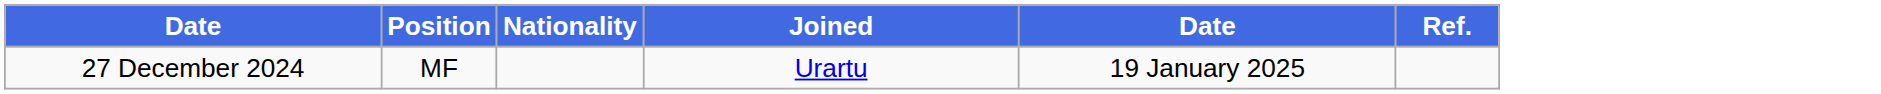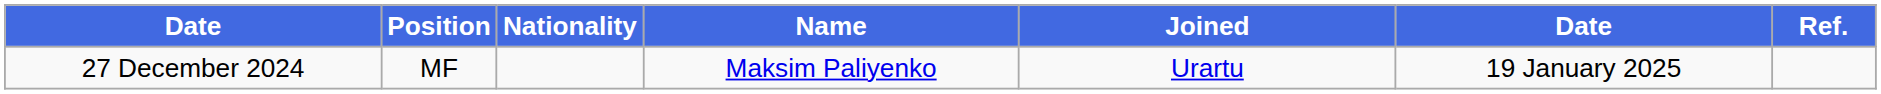+ column: Name | Maksim Paliyenko
